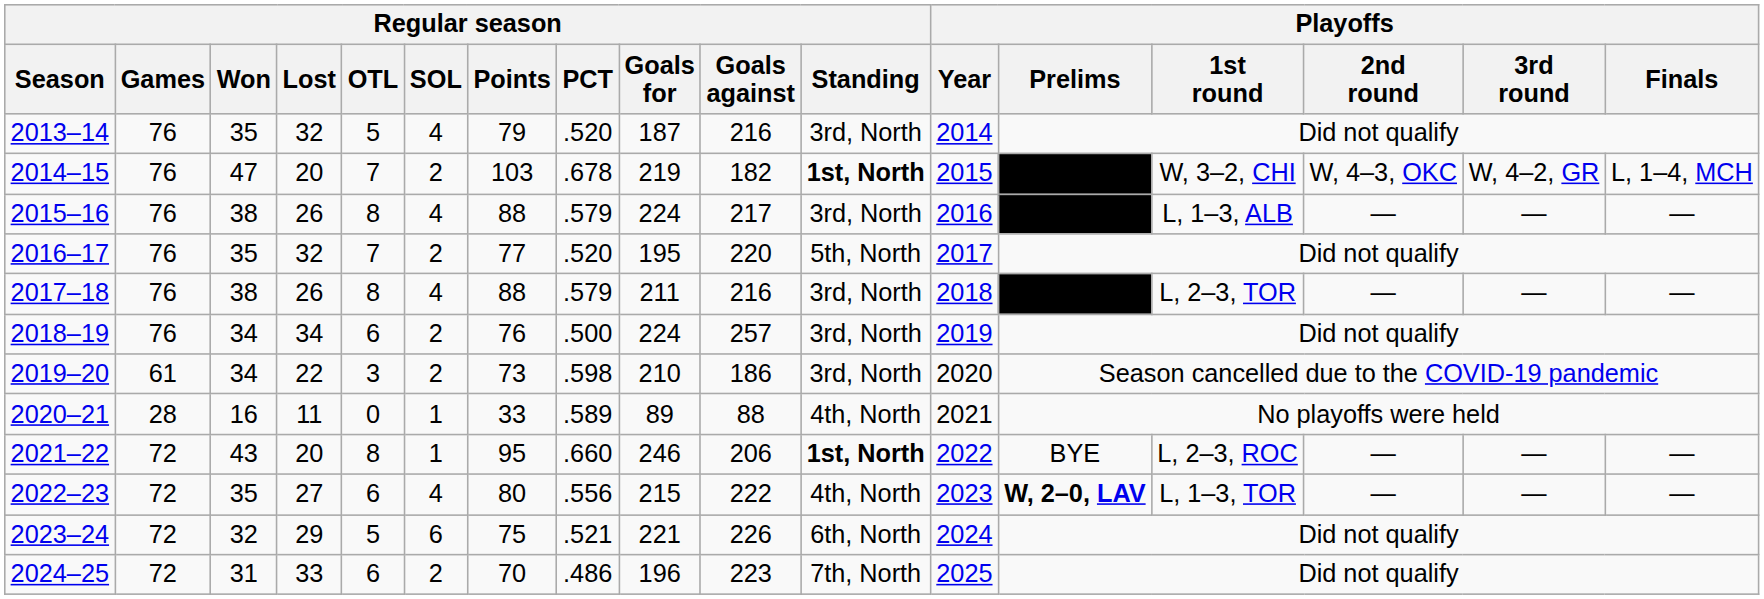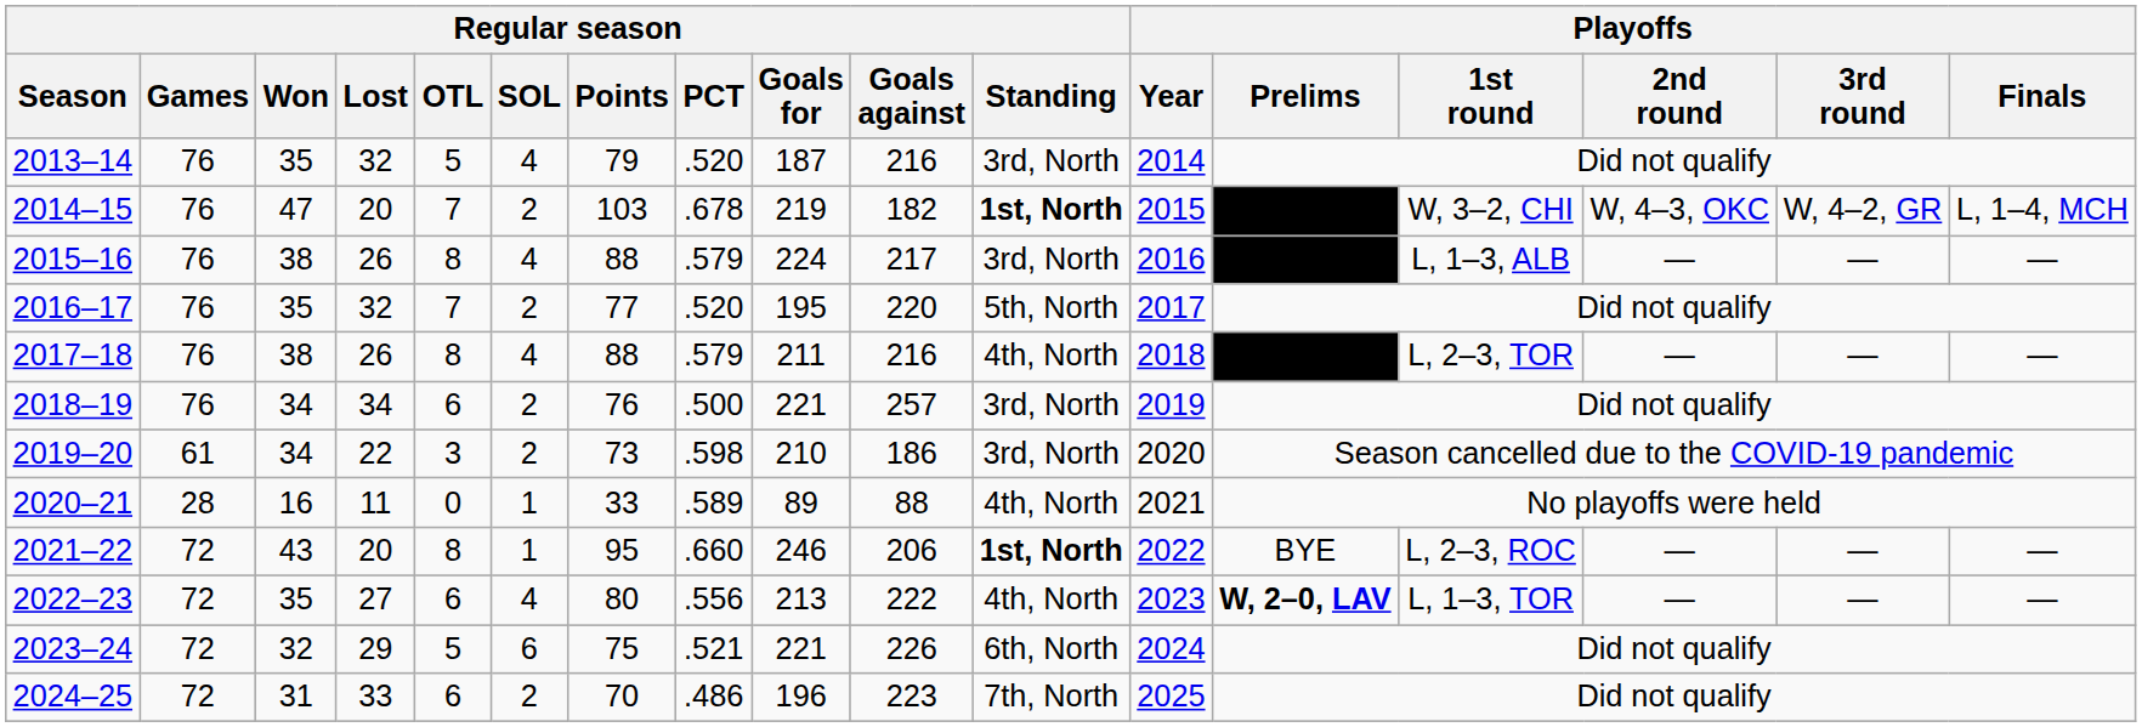2017–18 | Regular season / Standing: 3rd, North -> 4th, North
2018–19 | Regular season / Goals for: 224 -> 221
2022–23 | Regular season / Goals for: 215 -> 213
